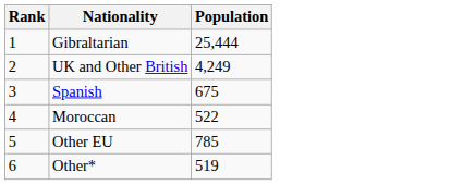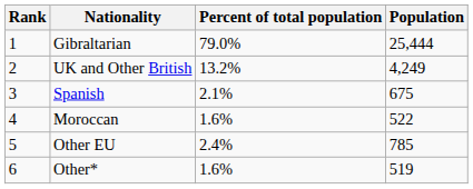+ column: Percent of total population | 79.0% | 13.2% | 2.1% | 1.6% | 2.4% | 1.6%
